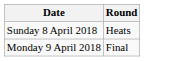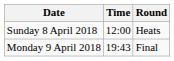+ column: Time | 12:00 | 19:43
